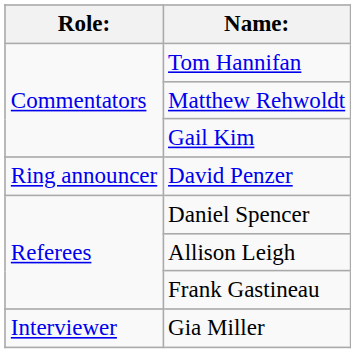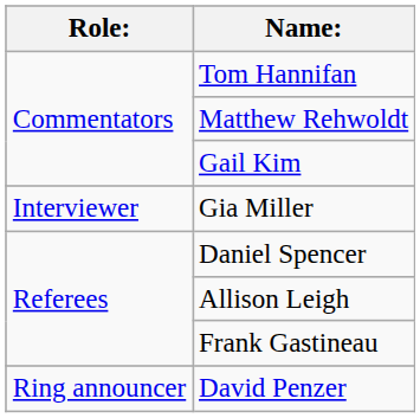rows swapped: David Penzer <-> Gia Miller
